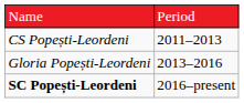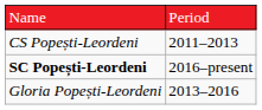rows swapped: Gloria Popești-Leordeni <-> SC Popești-Leordeni
